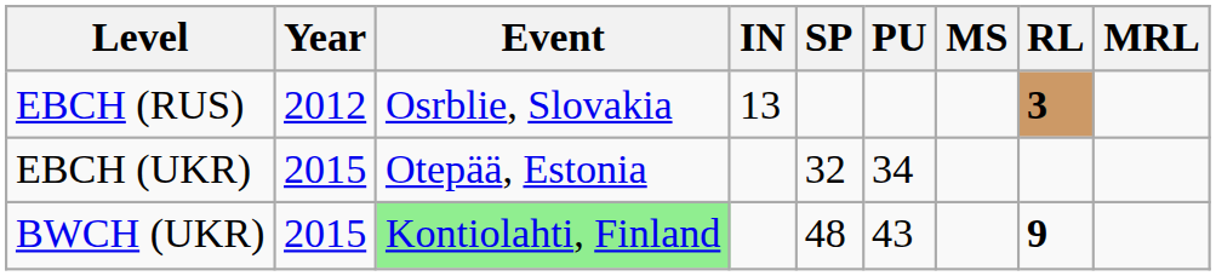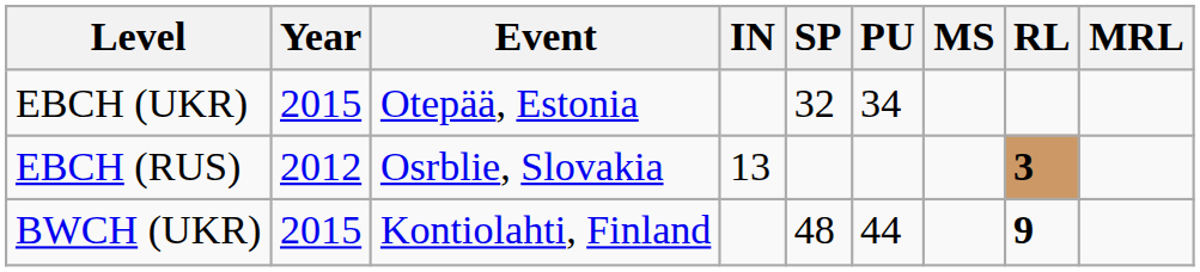rows swapped: EBCH (RUS) <-> EBCH (UKR)
BWCH (UKR) | Event: lightgreen background -> no background
BWCH (UKR) | PU: 43 -> 44
